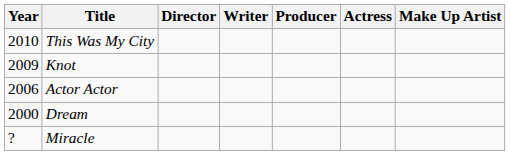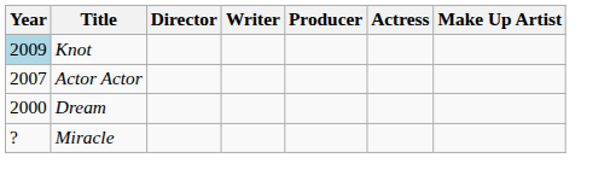- row: 2010 | This Was My City
Knot | Year: no background -> lightblue background
Actor Actor | Year: 2006 -> 2007
